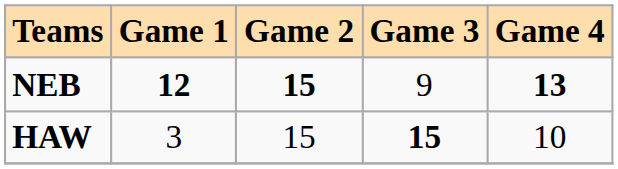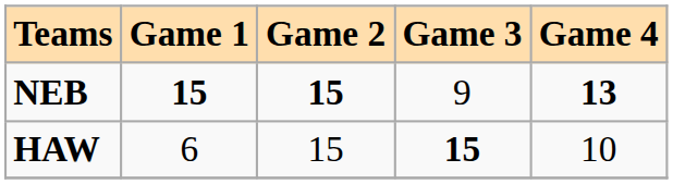NEB | Game 1: 12 -> 15
HAW | Game 1: 3 -> 6
